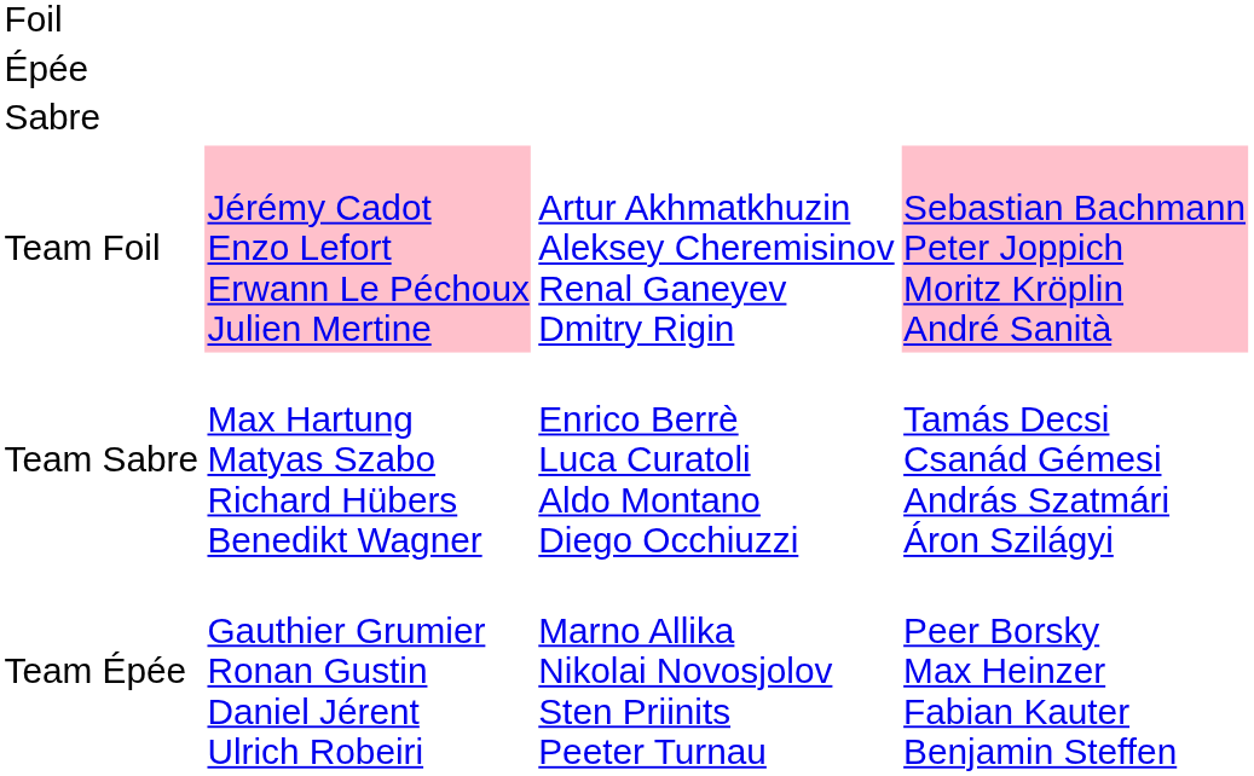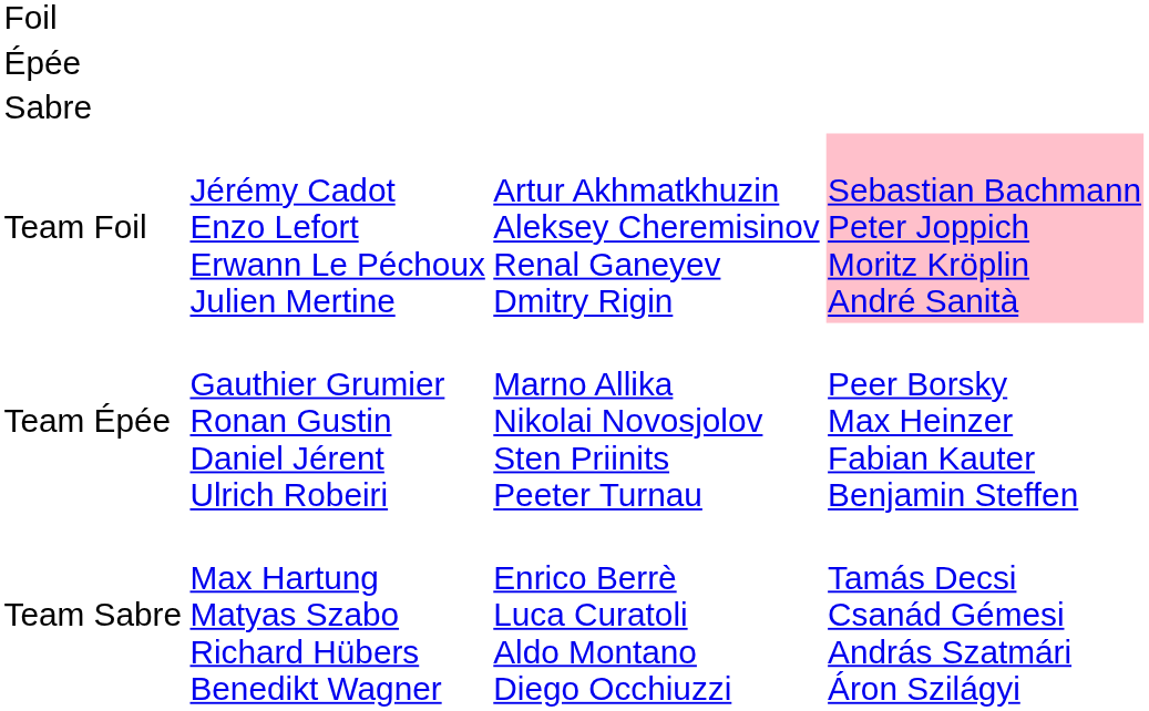Team Foil | column 2: pink background -> no background
rows swapped: Team Épée <-> Team Sabre
